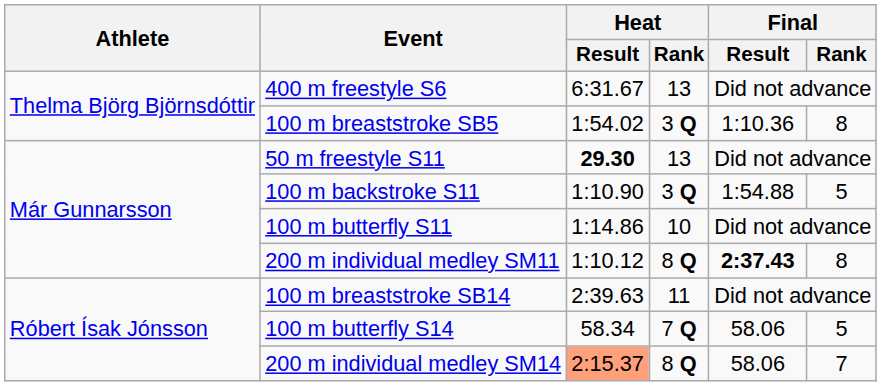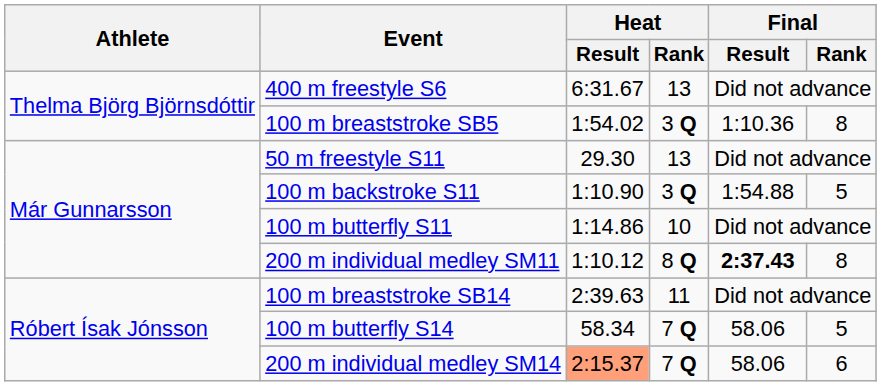50 m freestyle S11 | Heat / Result: bold -> normal
200 m individual medley SM14 | Heat / Rank: 8 Q -> 7 Q
200 m individual medley SM14 | Final / Rank: 7 -> 6
